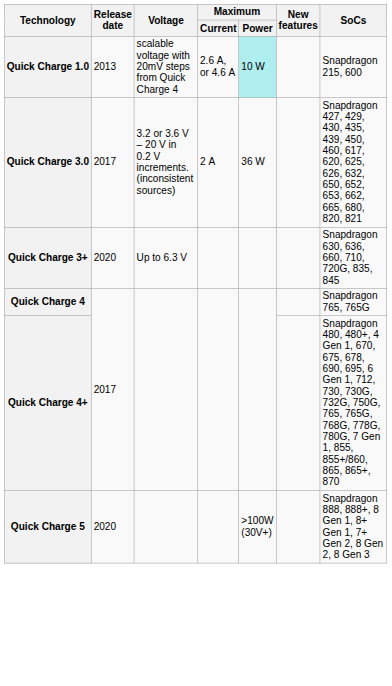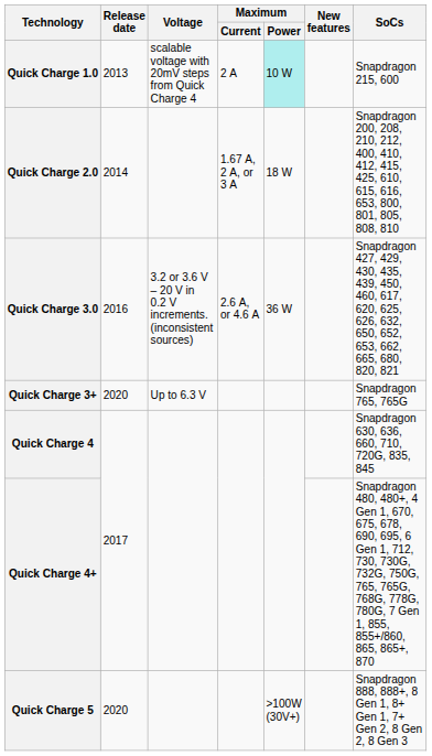Quick Charge 1.0 | Maximum / Current: 2.6 A, or 4.6 A -> 2 A
+ row: Quick Charge 2.0 | 2014 | 1.67 A, 2 A, or 3 A | 18 W | Snapdragon 200, 208, 210, 212, 400, 410, 412, 415, 425, 610, 615, 616, 653, 800, 801, 805, 808, 810
Quick Charge 3.0 | Release date: 2017 -> 2016
Quick Charge 3.0 | Maximum / Current: 2 A -> 2.6 A, or 4.6 A
Quick Charge 3+ | SoCs: Snapdragon 630, 636, 660, 710, 720G, 835, 845 -> Snapdragon 765, 765G
Quick Charge 4 | SoCs: Snapdragon 765, 765G -> Snapdragon 630, 636, 660, 710, 720G, 835, 845
